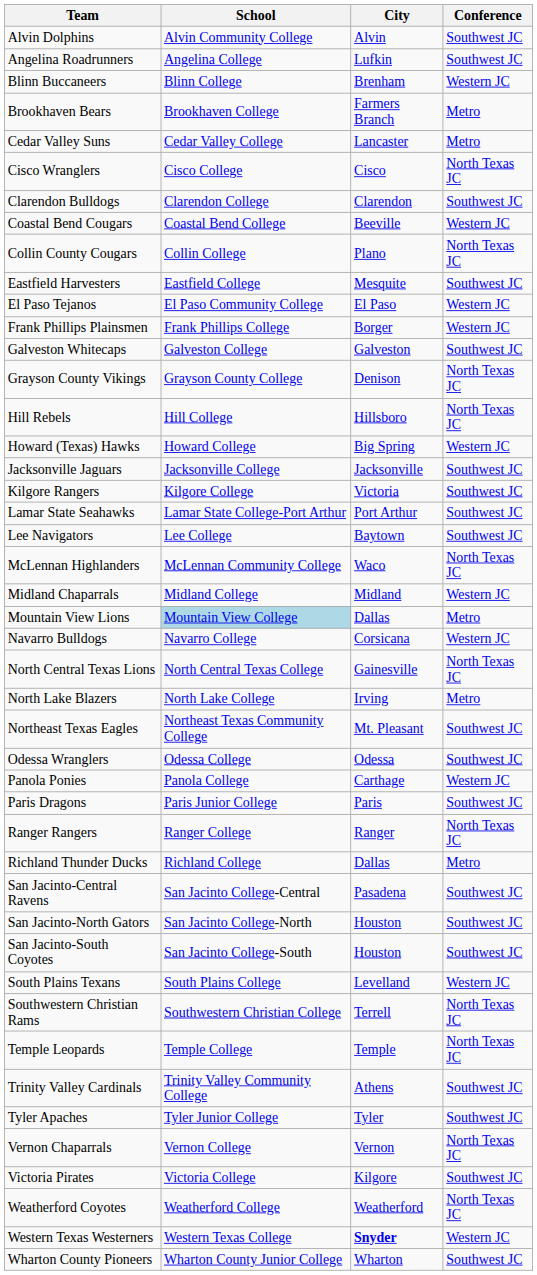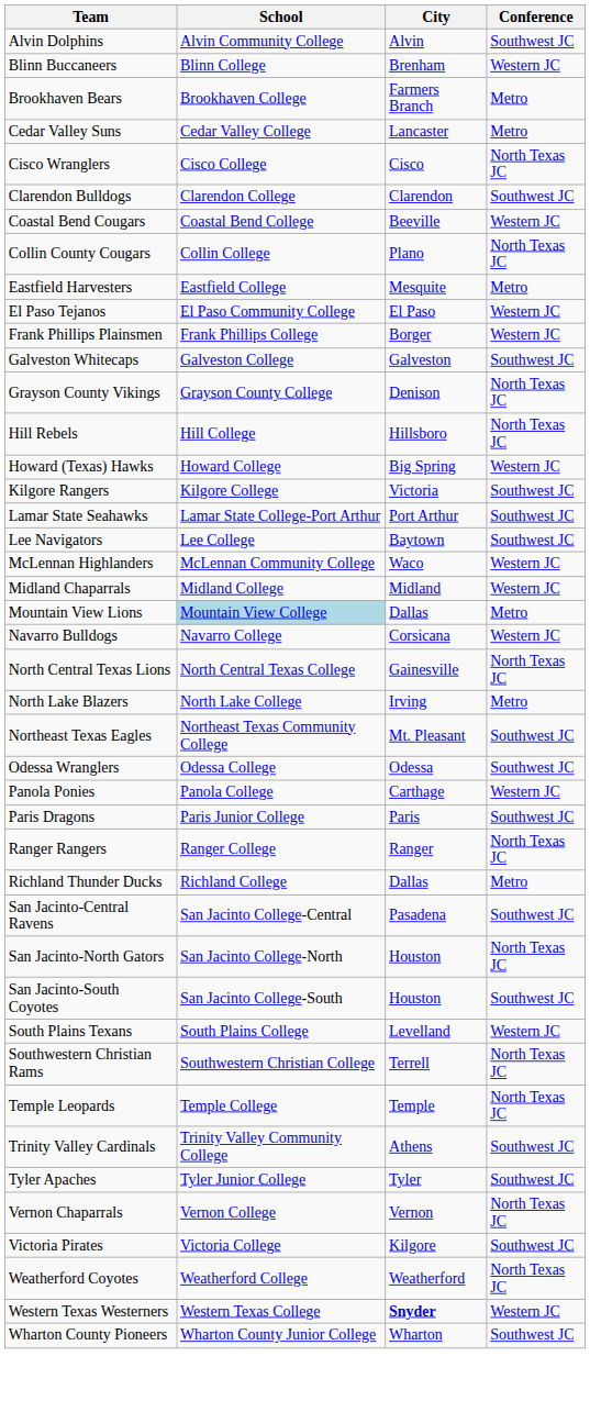- row: Angelina Roadrunners | Angelina College | Lufkin | Southwest JC
Eastfield Harvesters | Conference: Southwest JC -> Metro
- row: Jacksonville Jaguars | Jacksonville College | Jacksonville | Southwest JC
McLennan Highlanders | Conference: North Texas JC -> Western JC
San Jacinto-North Gators | Conference: Southwest JC -> North Texas JC
